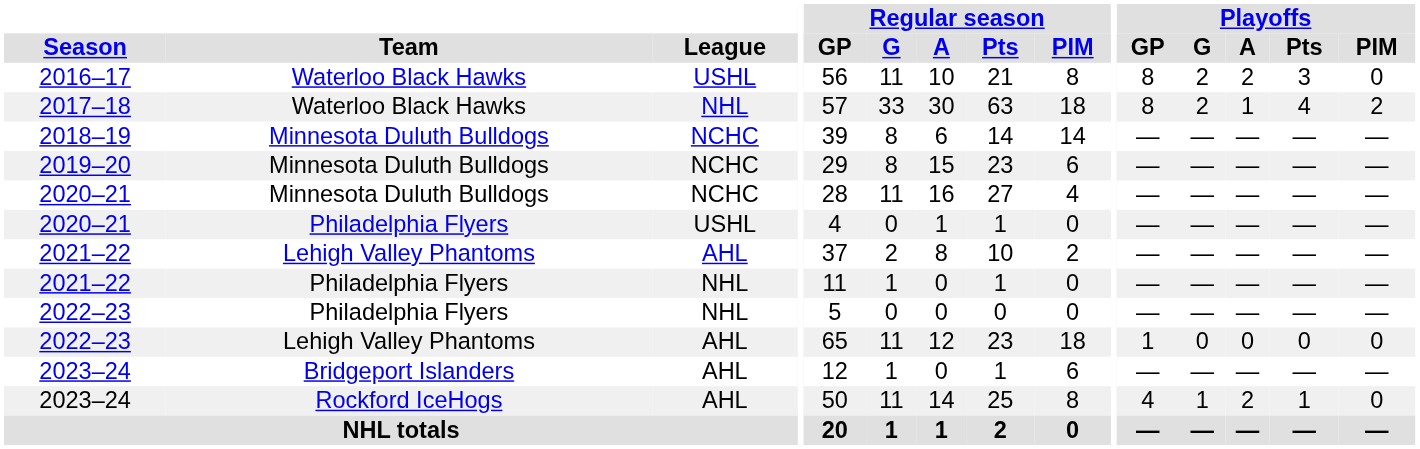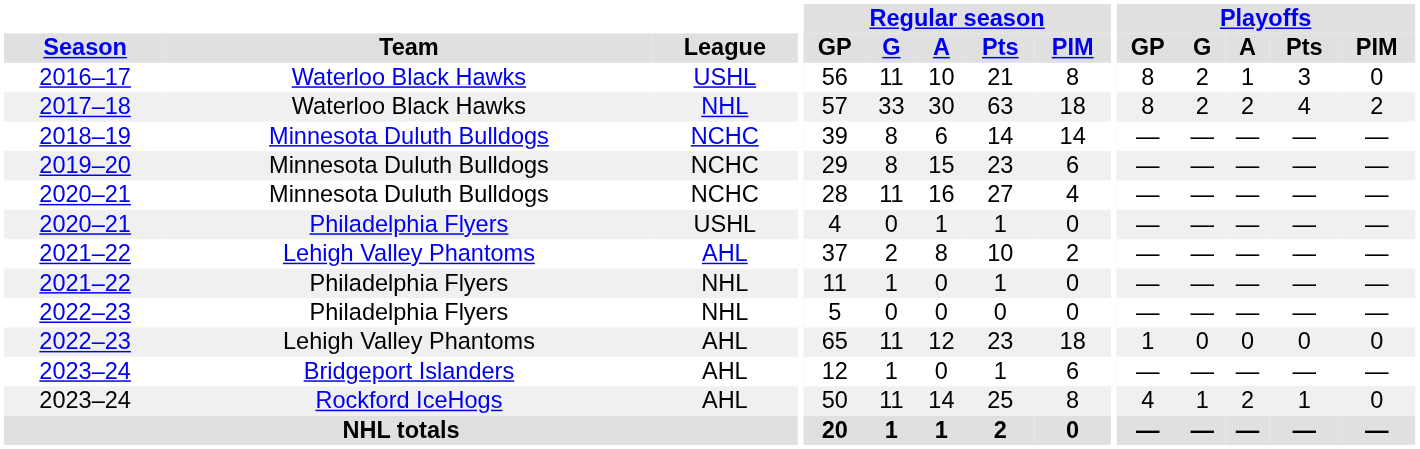2016–17 | Playoffs / A: 2 -> 1
2017–18 | Playoffs / A: 1 -> 2
